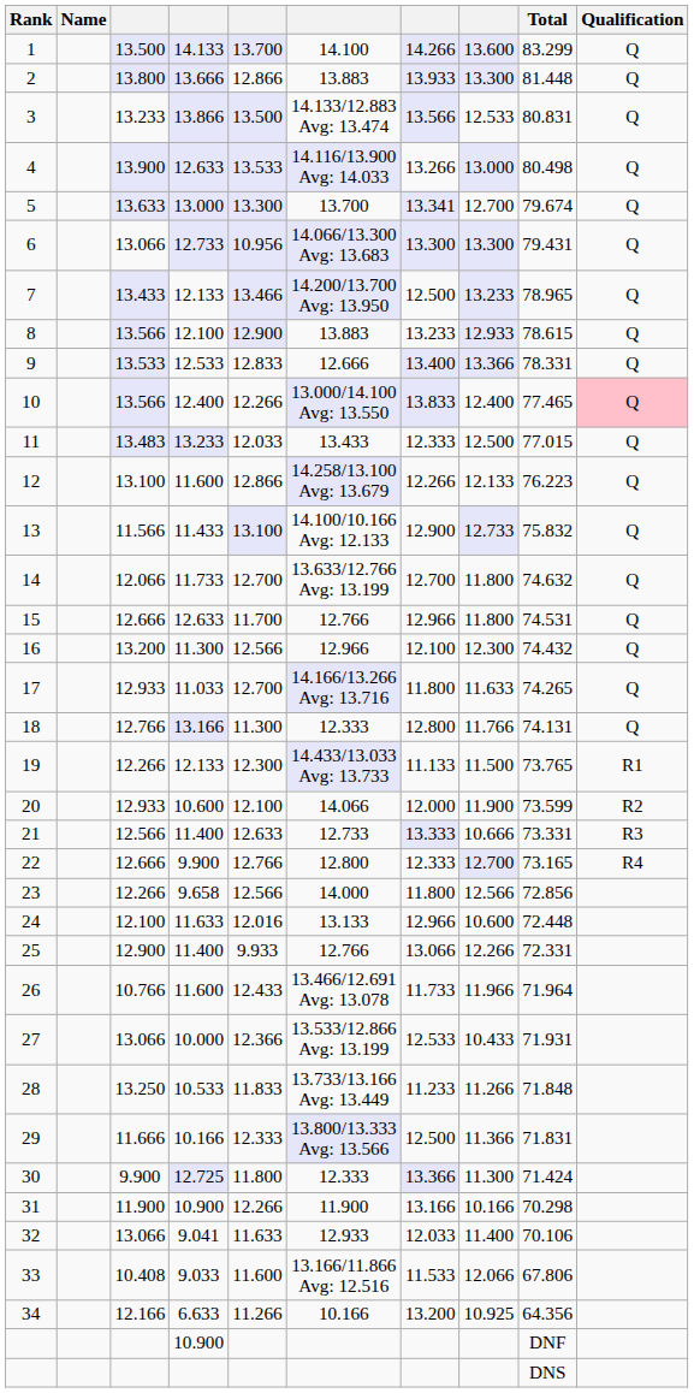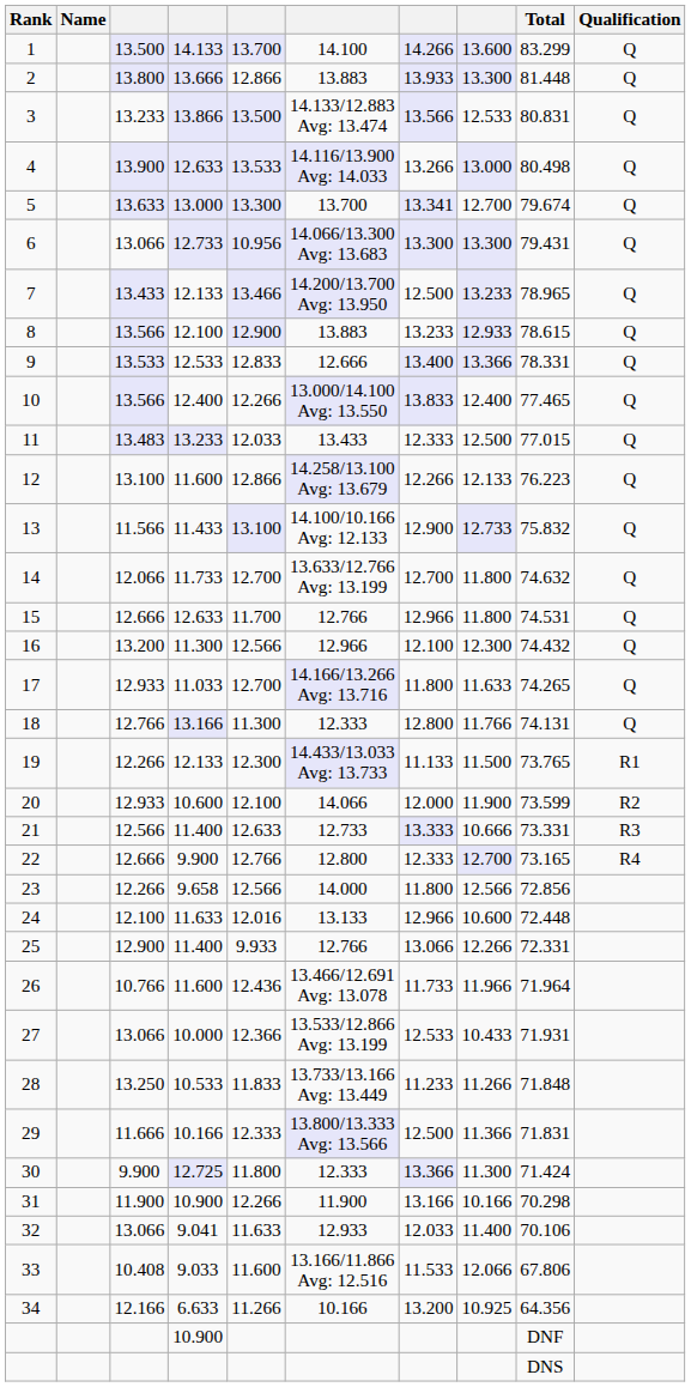10 | Qualification: pink background -> no background
26 | column 5: 12.433 -> 12.436
